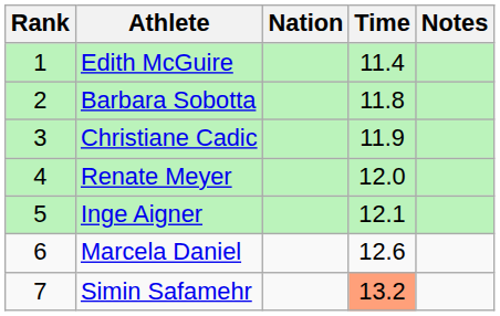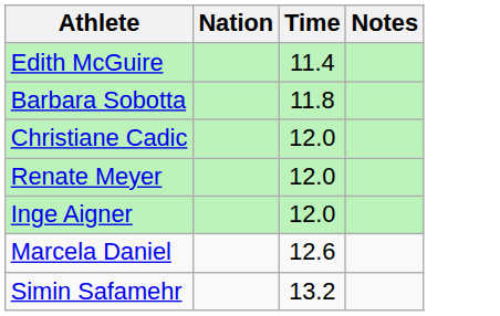- column: Rank | 1 | 2 | 3 | 4 | 5 | 6 | 7
Christiane Cadic | Time: 11.9 -> 12.0
Inge Aigner | Time: 12.1 -> 12.0
Simin Safamehr | Time: lightsalmon background -> no background
